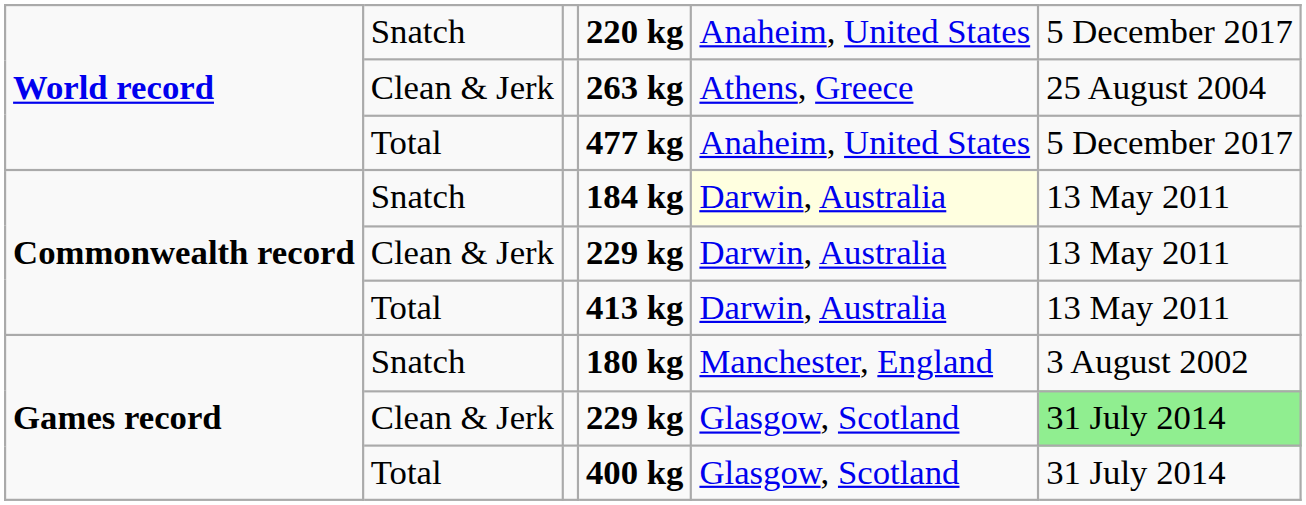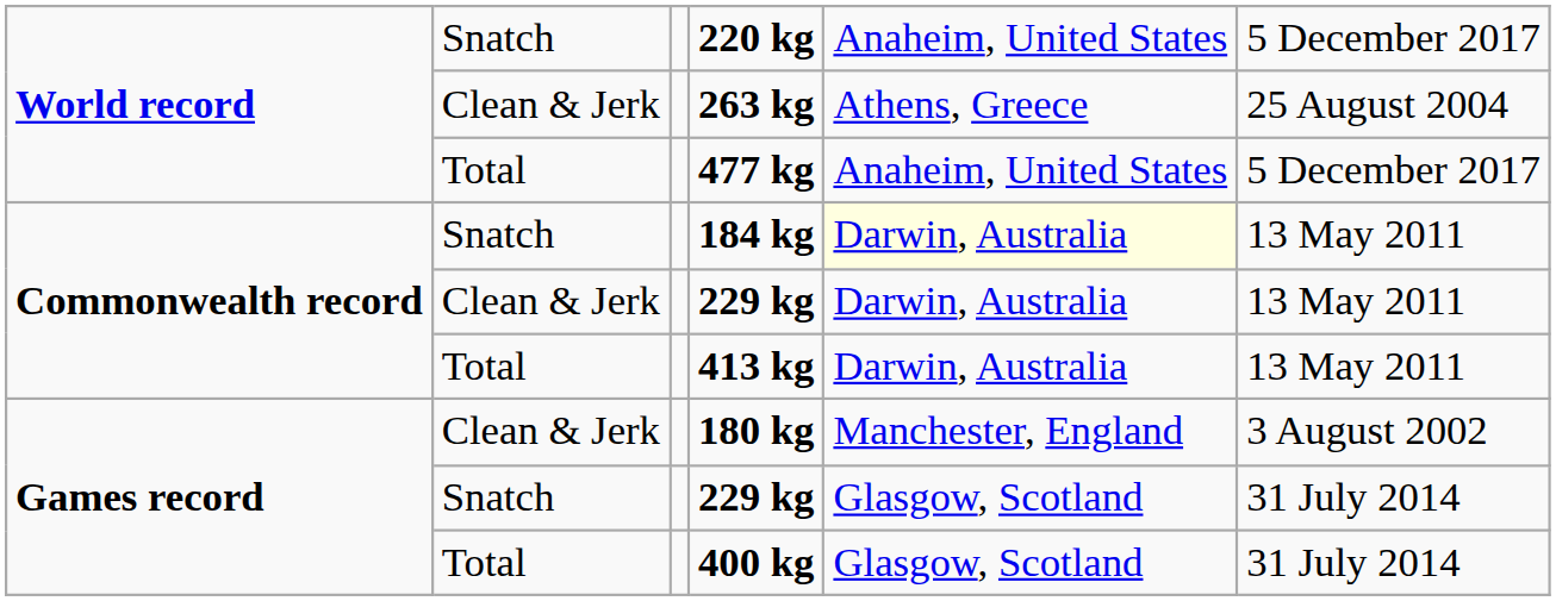180 kg | column 2: Snatch -> Clean & Jerk
Games record / 229 kg | column 2: Clean & Jerk -> Snatch
Games record / 229 kg | column 6: lightgreen background -> no background
